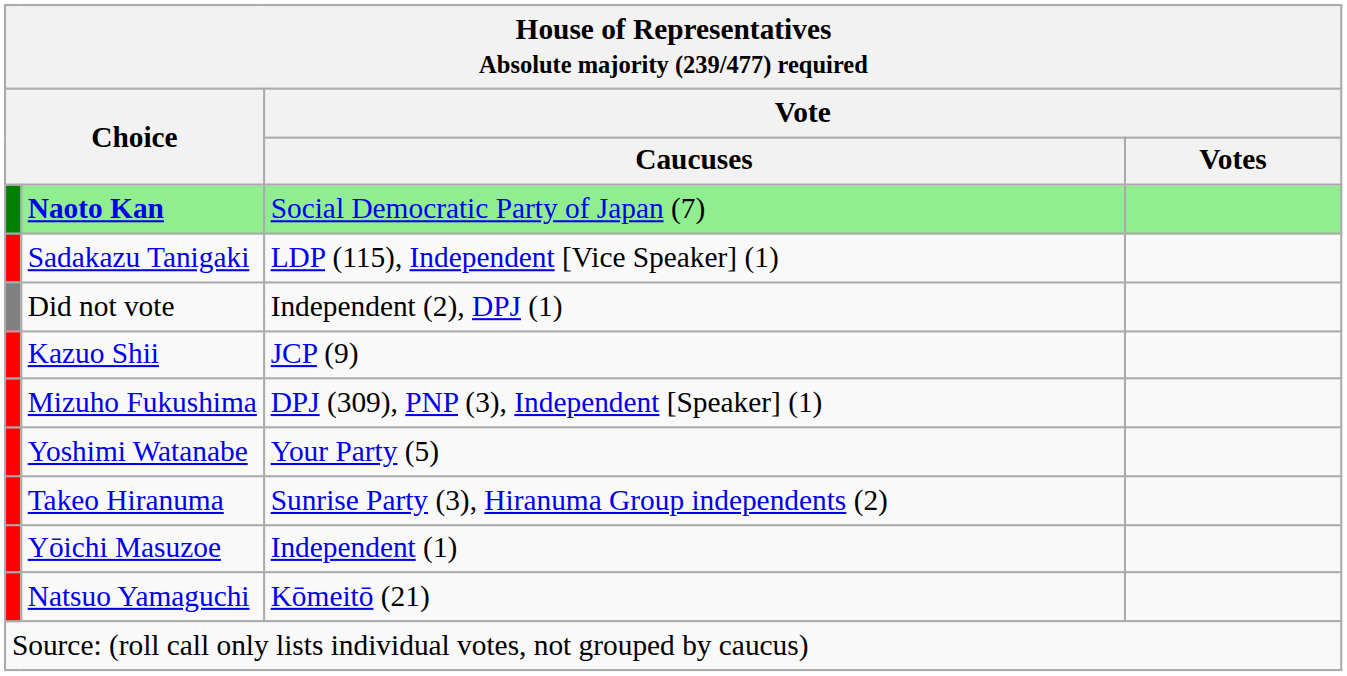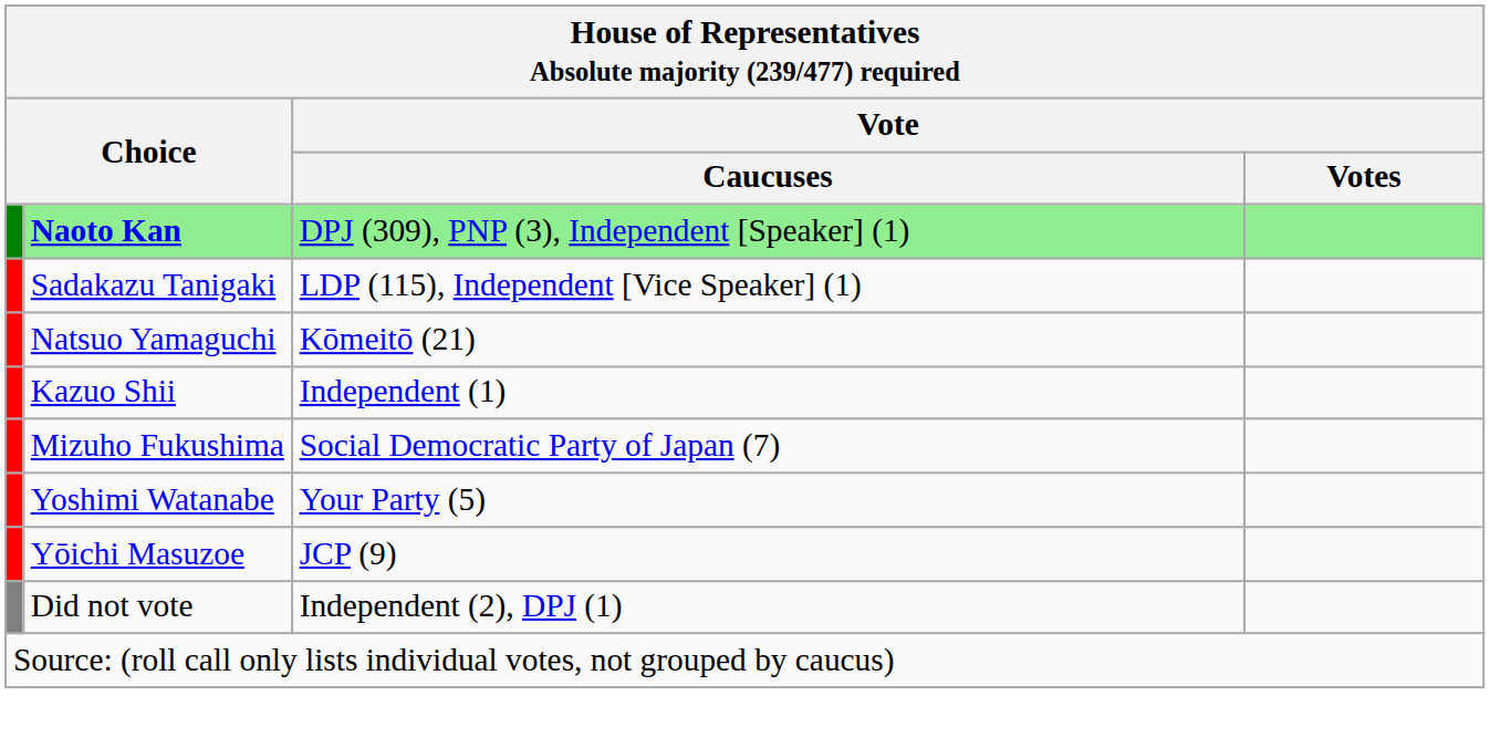Naoto Kan | Vote / Caucuses: Social Democratic Party of Japan (7) -> DPJ (309), PNP (3), Independent [Speaker] (1)
rows swapped: Natsuo Yamaguchi <-> Did not vote
Kazuo Shii | Vote / Caucuses: JCP (9) -> Independent (1)
Mizuho Fukushima | Vote / Caucuses: DPJ (309), PNP (3), Independent [Speaker] (1) -> Social Democratic Party of Japan (7)
- row: Takeo Hiranuma | Sunrise Party (3), Hiranuma Group independents (2)
Yōichi Masuzoe | Vote / Caucuses: Independent (1) -> JCP (9)
